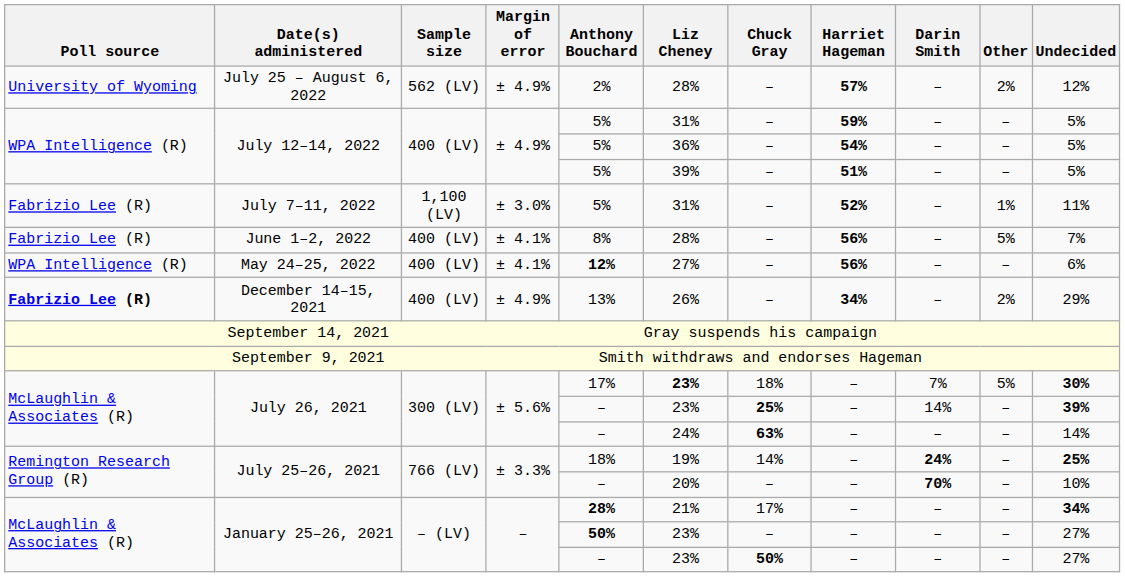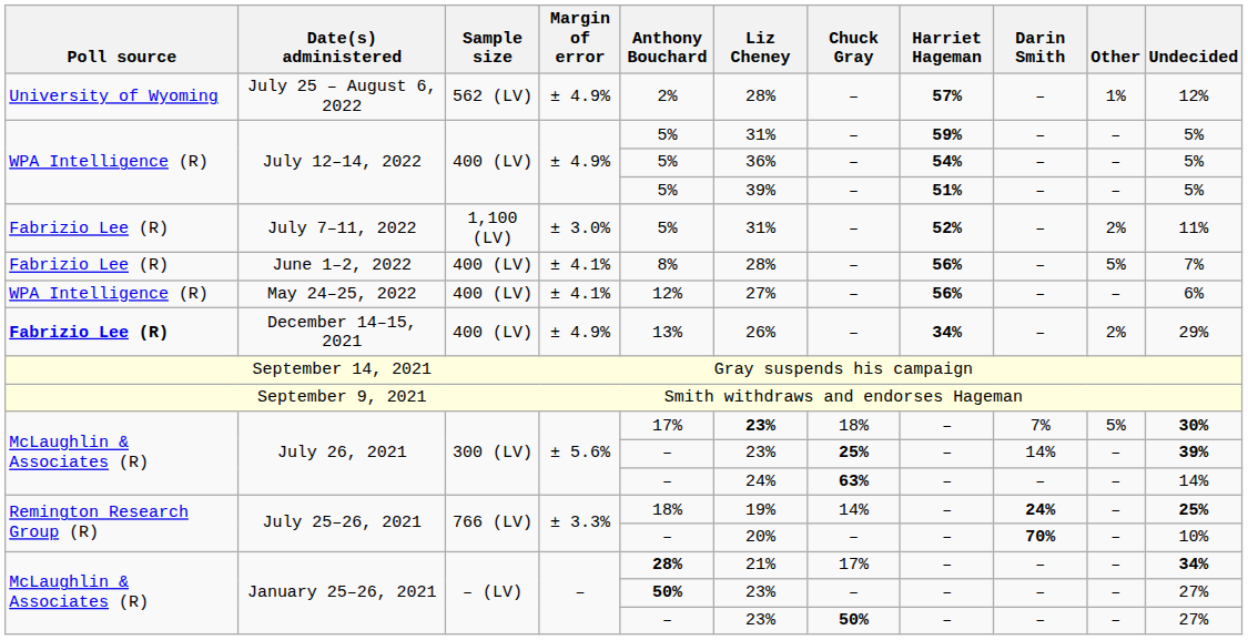July 25 – August 6, 2022 | Other: 2% -> 1%
July 7–11, 2022 | Other: 1% -> 2%
May 24–25, 2022 | Anthony Bouchard: bold -> normal
